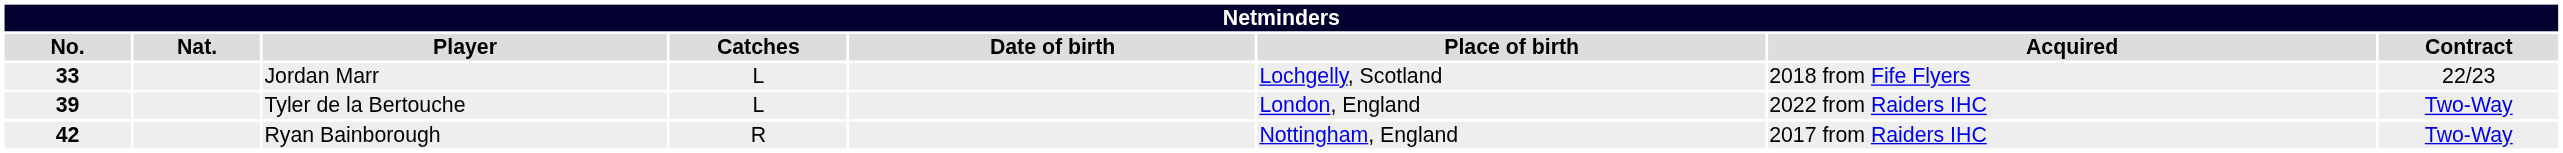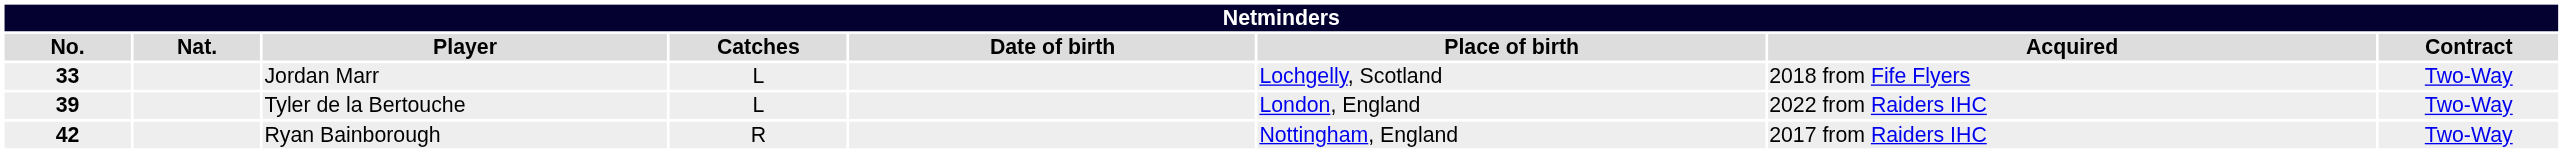Jordan Marr | Contract: 22/23 -> Two-Way
